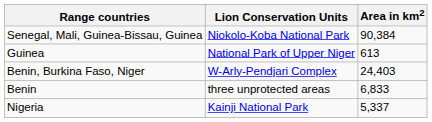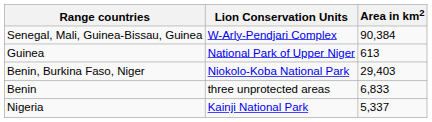Senegal, Mali, Guinea-Bissau, Guinea | Lion Conservation Units: Niokolo-Koba National Park -> W-Arly-Pendjari Complex
Benin, Burkina Faso, Niger | Lion Conservation Units: W-Arly-Pendjari Complex -> Niokolo-Koba National Park
Benin, Burkina Faso, Niger | Area in km2: 24,403 -> 29,403
